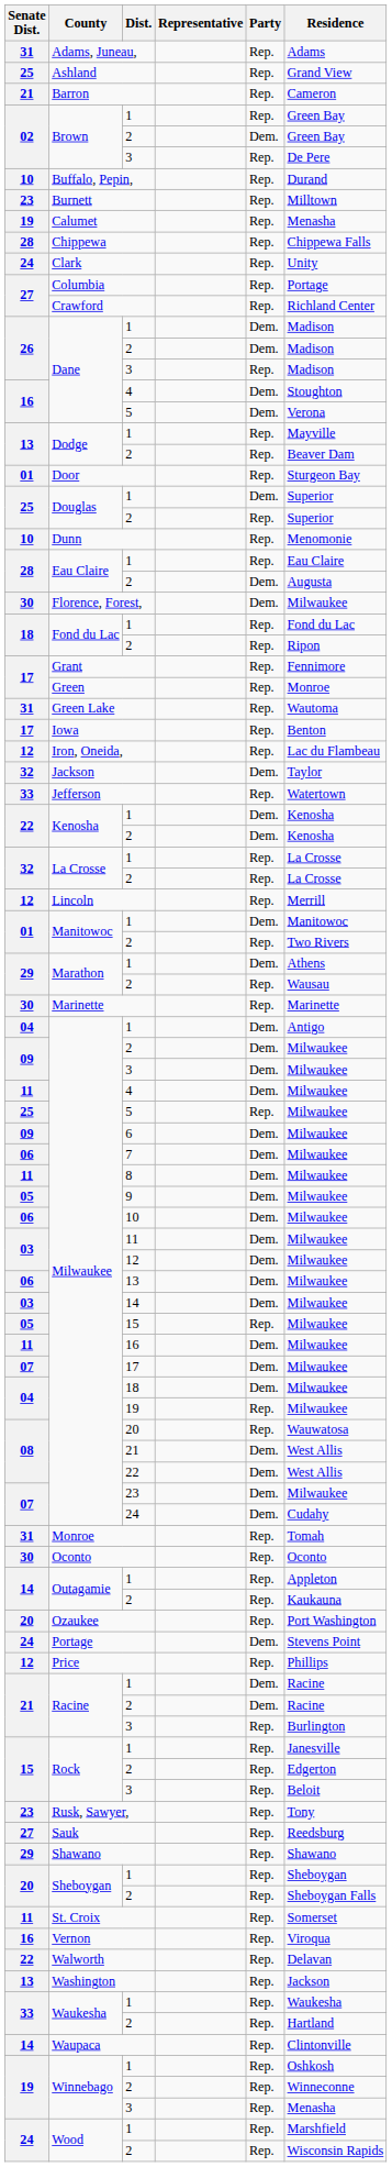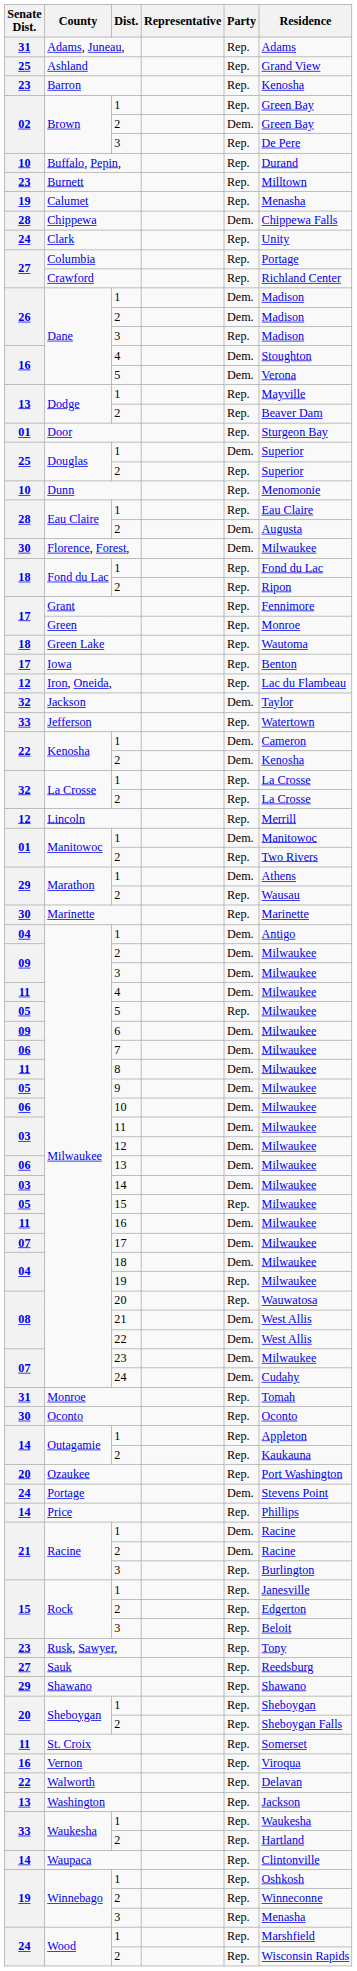Barron | Senate Dist.: 21 -> 23
Barron | Residence: Cameron -> Kenosha
Chippewa | Party: Rep. -> Dem.
Green Lake | Senate Dist.: 31 -> 18
Kenosha / 1 | Residence: Kenosha -> Cameron
Milwaukee / 5 | Senate Dist.: 25 -> 05
Price | Senate Dist.: 12 -> 14
